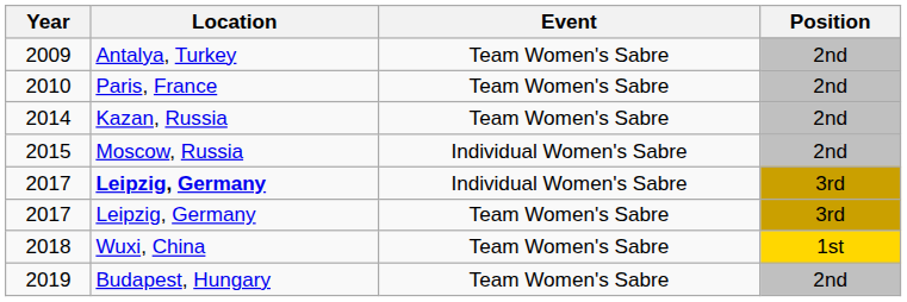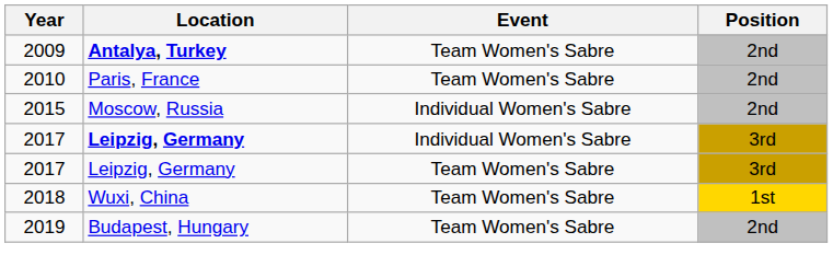2009 | Location: normal -> bold
- row: 2014 | Kazan, Russia | Team Women's Sabre | 2nd
